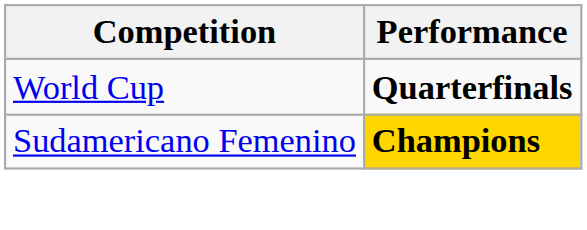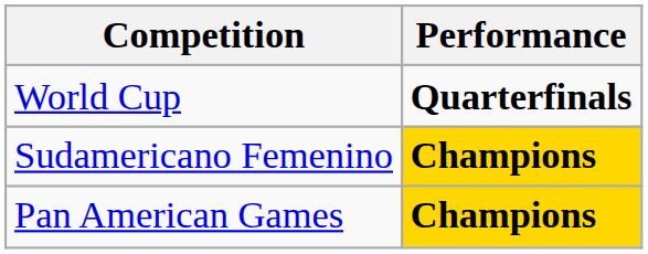+ row: Pan American Games | Champions
